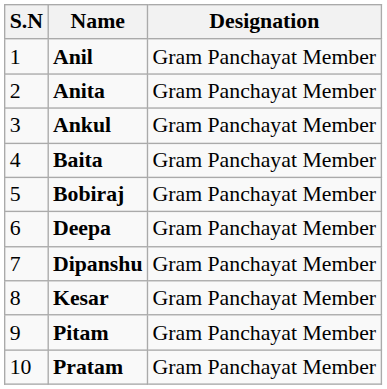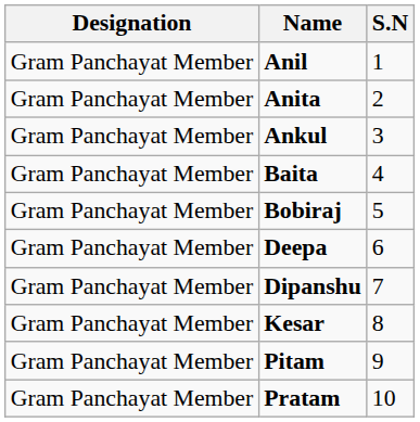columns swapped: S.N <-> Designation
